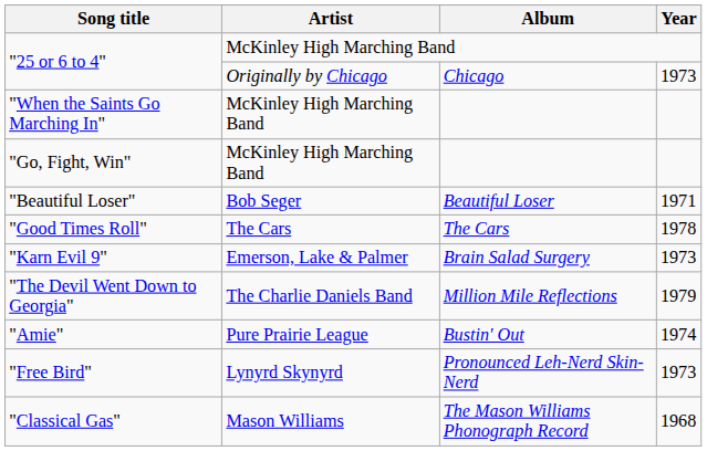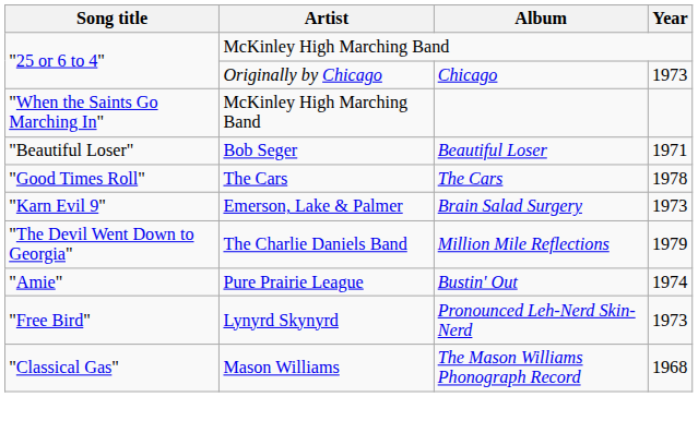- row: "Go, Fight, Win" | McKinley High Marching Band
